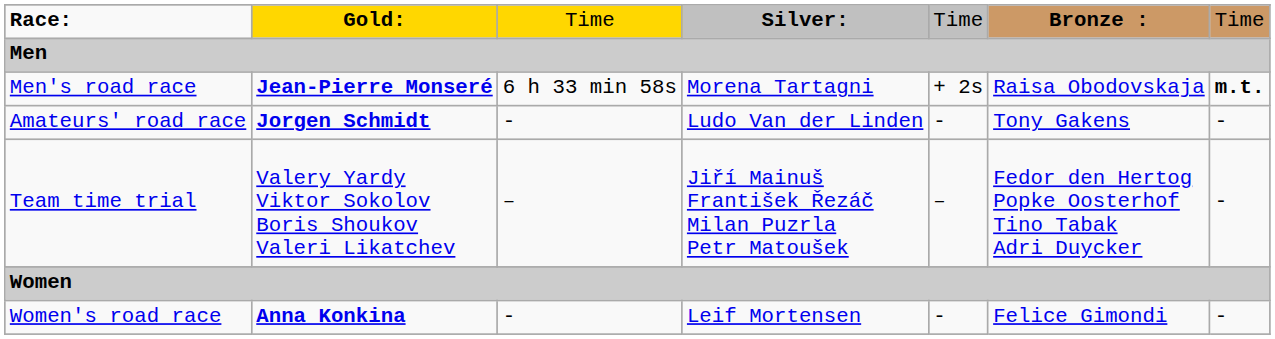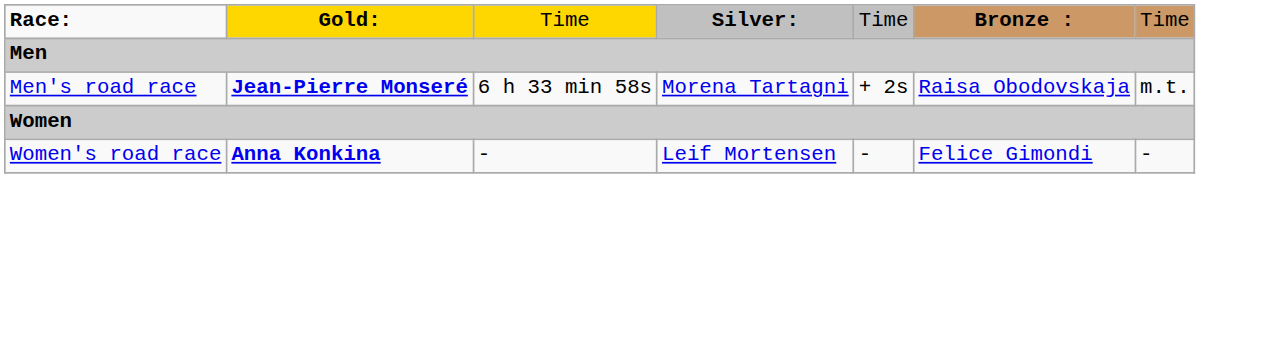Men's road race | column 7: bold -> normal
- row: Amateurs' road race | Jorgen Schmidt | - | Ludo Van der Linden | - | Tony Gakens | -
- row: Team time trial | Valery Yardy Viktor Sokolov Boris Shoukov Valeri Likatchev | – | Jiří Mainuš František Řezáč Milan Puzrla Petr Matoušek | – | Fedor den Hertog Popke Oosterhof Tino Tabak Adri Duycker | -
